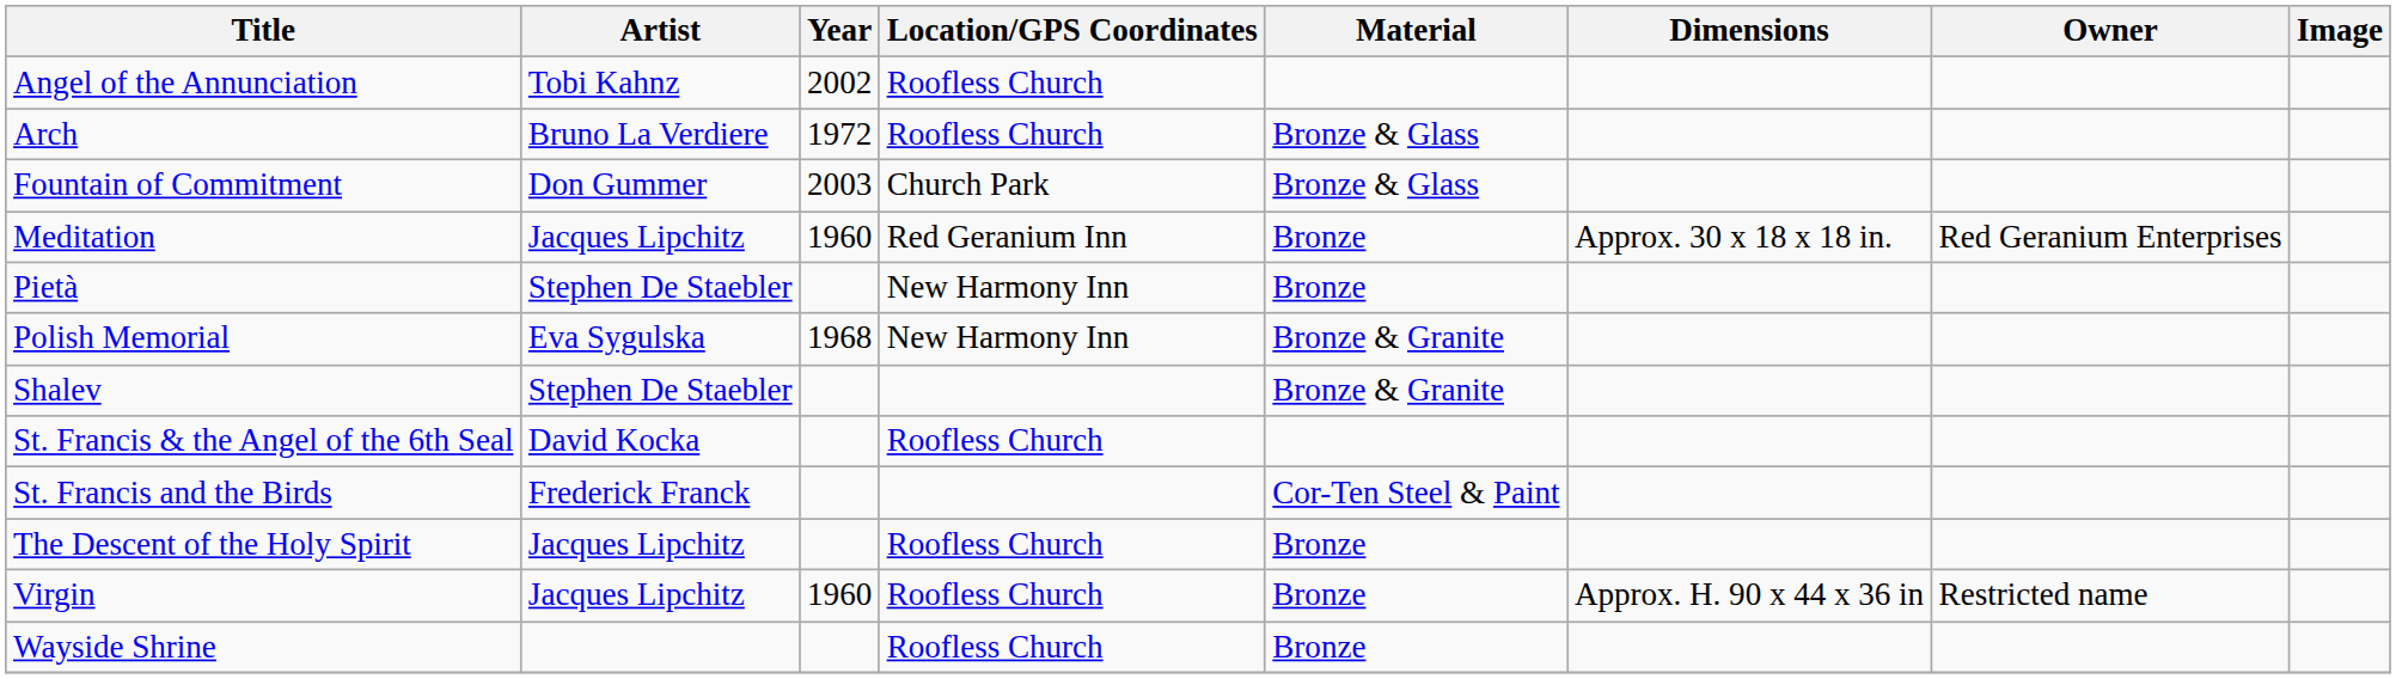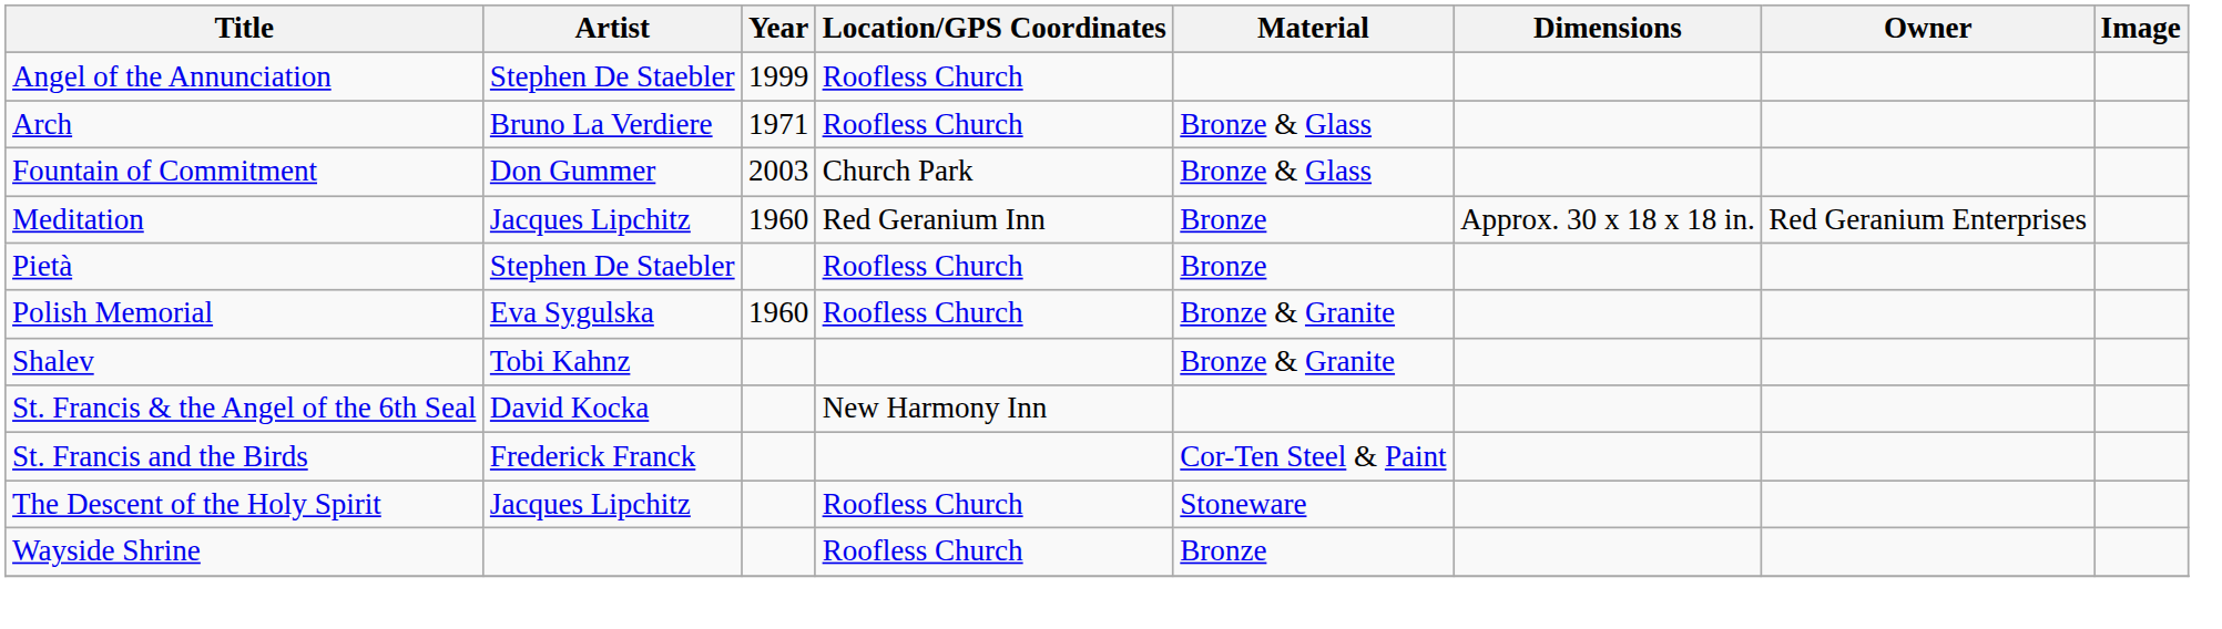Angel of the Annunciation | Artist: Tobi Kahnz -> Stephen De Staebler
Angel of the Annunciation | Year: 2002 -> 1999
Arch | Year: 1972 -> 1971
Pietà | Location/GPS Coordinates: New Harmony Inn -> Roofless Church
Polish Memorial | Year: 1968 -> 1960
Polish Memorial | Location/GPS Coordinates: New Harmony Inn -> Roofless Church
Shalev | Artist: Stephen De Staebler -> Tobi Kahnz
St. Francis & the Angel of the 6th Seal | Location/GPS Coordinates: Roofless Church -> New Harmony Inn
The Descent of the Holy Spirit | Material: Bronze -> Stoneware
- row: Virgin | Jacques Lipchitz | 1960 | Roofless Church | Bronze | Approx. H. 90 x 44 x 36 in | Restricted name
